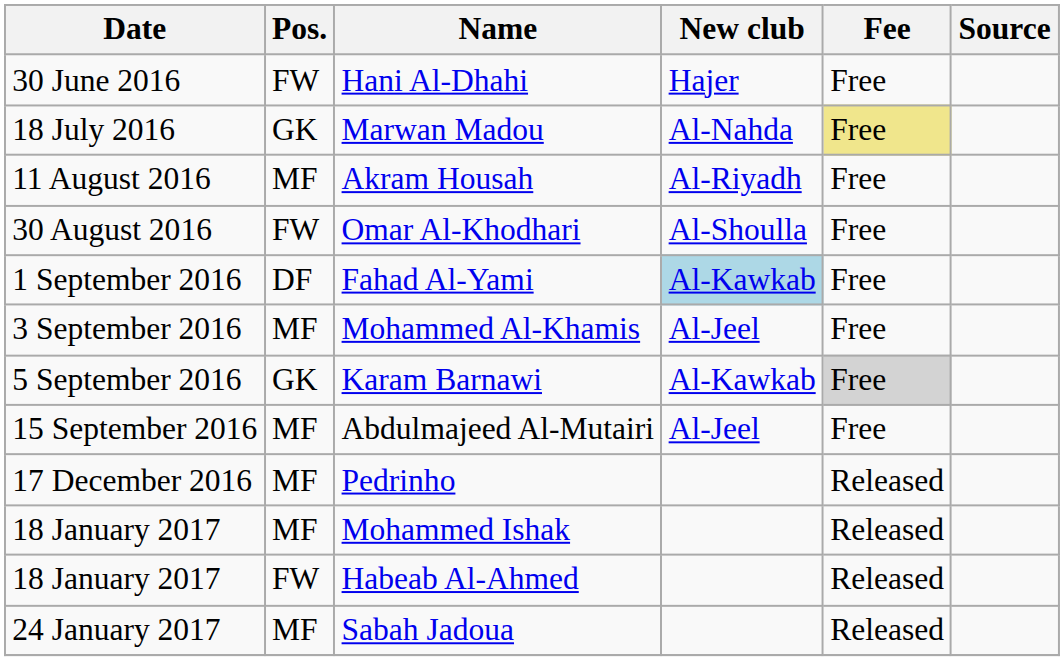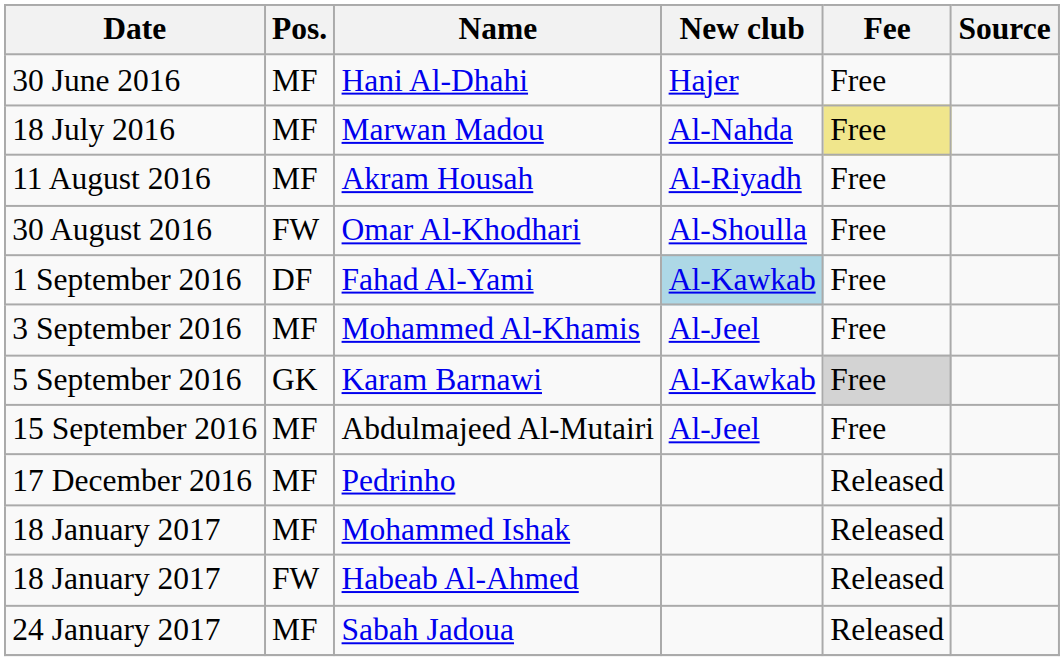Hani Al-Dhahi | Pos.: FW -> MF
Marwan Madou | Pos.: GK -> MF
